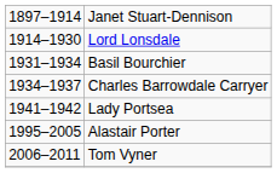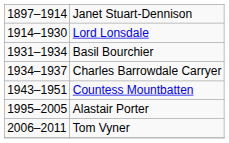- row: 1941–1942 | Lady Portsea
+ row: 1943–1951 | Countess Mountbatten
